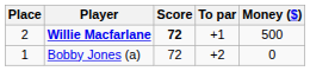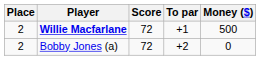Willie Macfarlane | Score: bold -> normal
Bobby Jones (a) | Place: 1 -> 2
